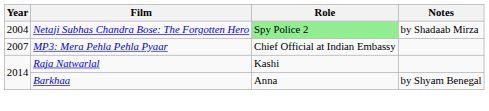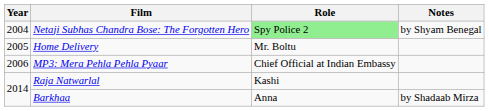Netaji Subhas Chandra Bose: The Forgotten Hero | Notes: by Shadaab Mirza -> by Shyam Benegal
+ row: 2005 | Home Delivery | Mr. Boltu
MP3: Mera Pehla Pehla Pyaar | Year: 2007 -> 2006
Barkhaa | Notes: by Shyam Benegal -> by Shadaab Mirza
